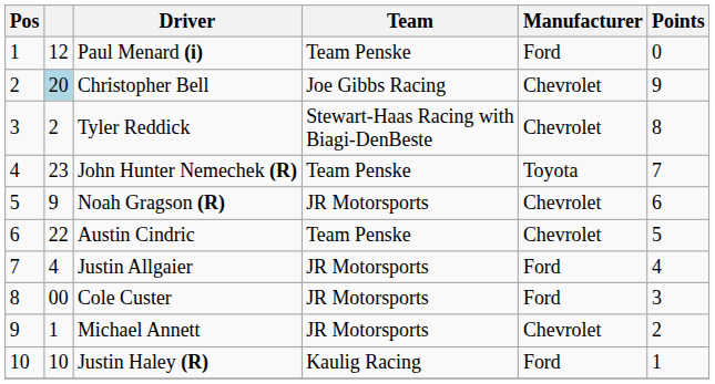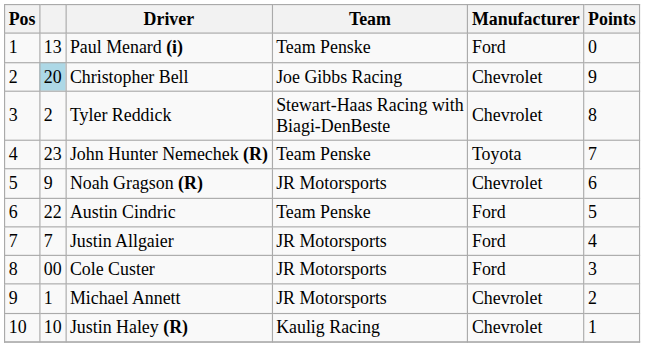Paul Menard (i) | column 2: 12 -> 13
Austin Cindric | Manufacturer: Chevrolet -> Ford
Justin Allgaier | column 2: 4 -> 7
Justin Haley (R) | Manufacturer: Ford -> Chevrolet
